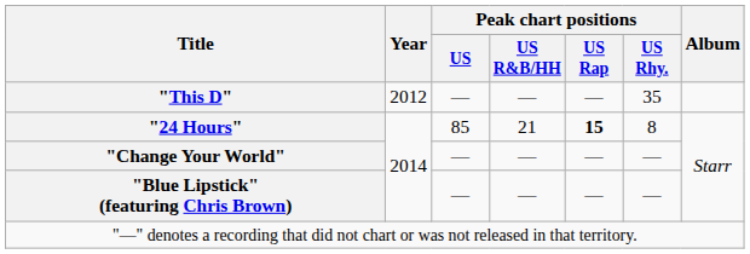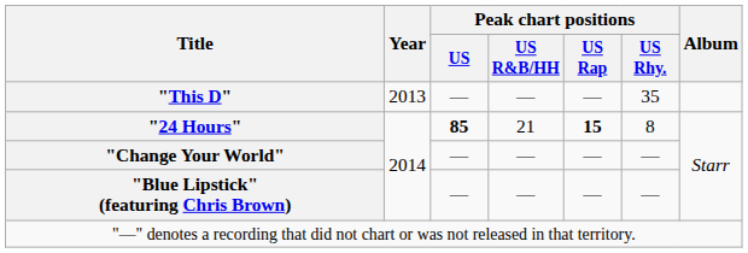"This D" | Year: 2012 -> 2013
"24 Hours" | Peak chart positions / US: normal -> bold
